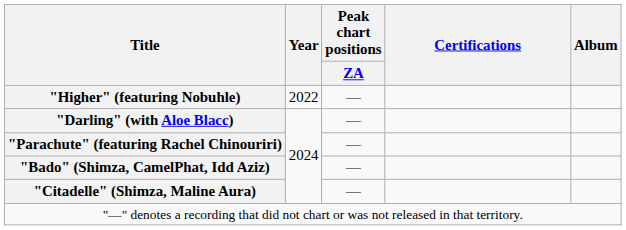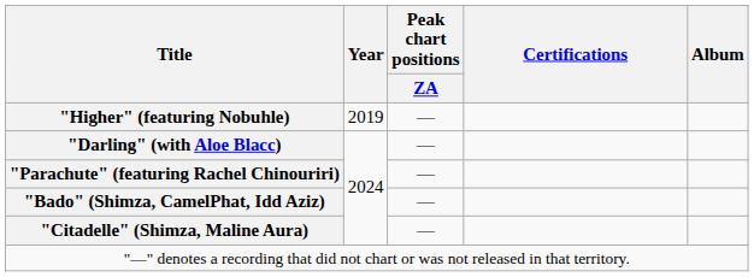"Higher" (featuring Nobuhle) | Year: 2022 -> 2019
